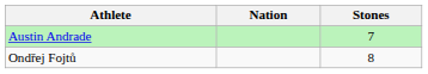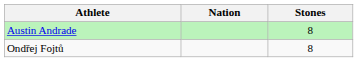Austin Andrade | Stones: 7 -> 8
